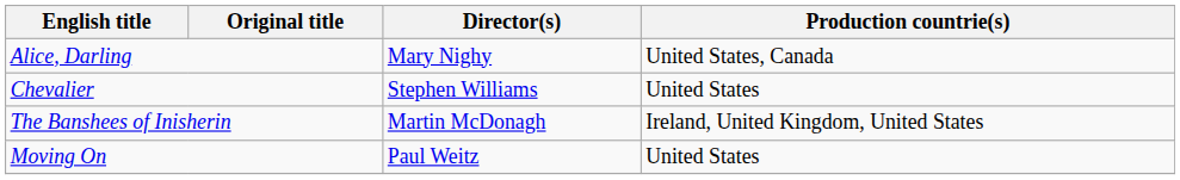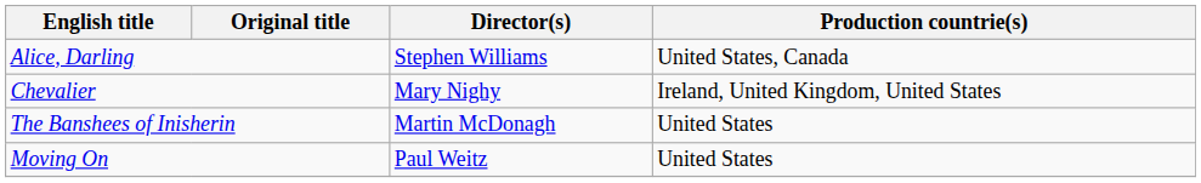Alice, Darling | Director(s): Mary Nighy -> Stephen Williams
Chevalier | Director(s): Stephen Williams -> Mary Nighy
Chevalier | Production countrie(s): United States -> Ireland, United Kingdom, United States
The Banshees of Inisherin | Production countrie(s): Ireland, United Kingdom, United States -> United States
